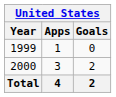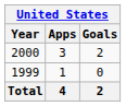rows swapped: 1999 <-> 2000
